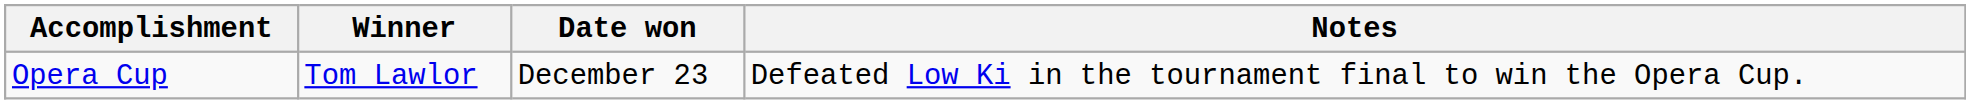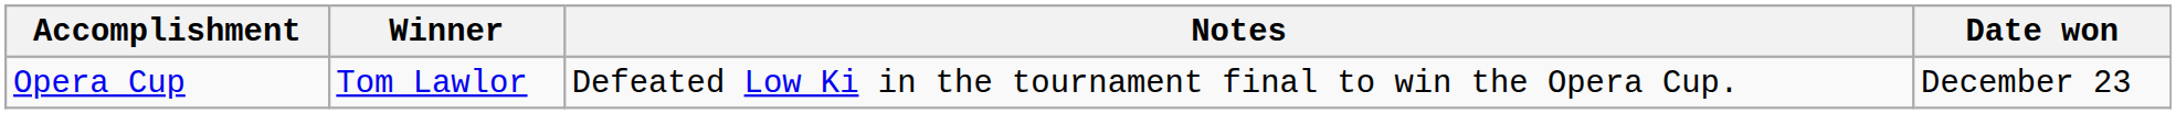columns swapped: Date won <-> Notes
